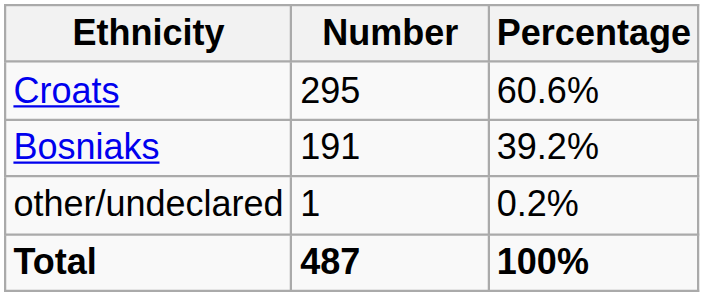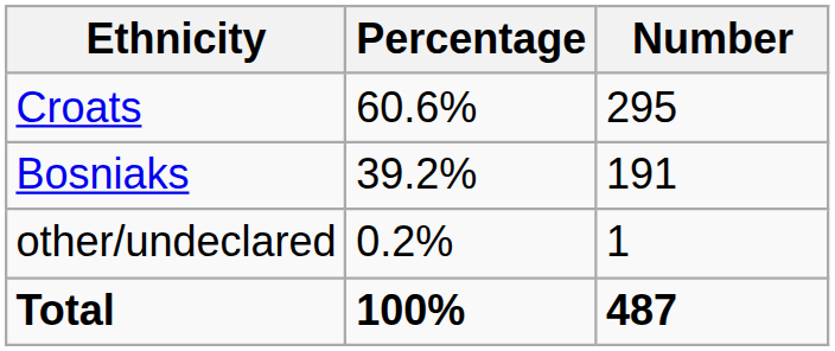columns swapped: Number <-> Percentage
